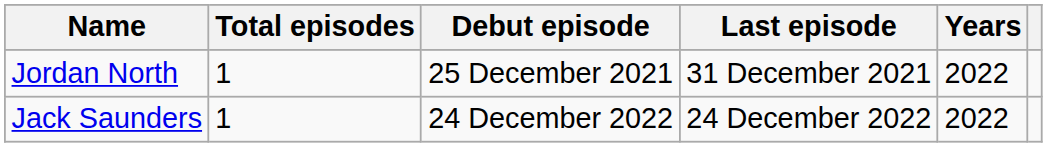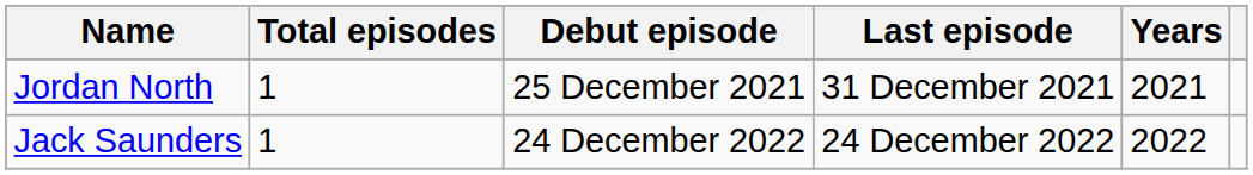Jordan North | Years: 2022 -> 2021
